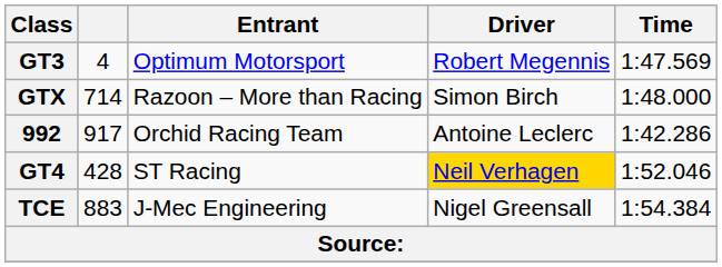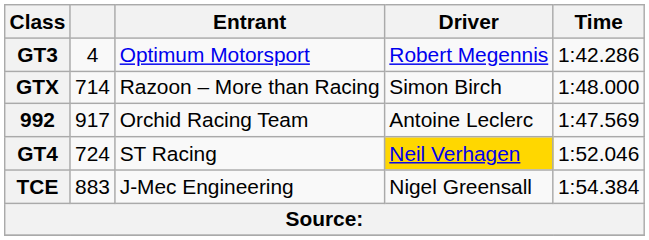GT3 | Time: 1:47.569 -> 1:42.286
992 | Time: 1:42.286 -> 1:47.569
GT4 | column 2: 428 -> 724
